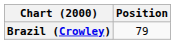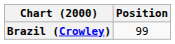Brazil (Crowley) | Position: 79 -> 99
